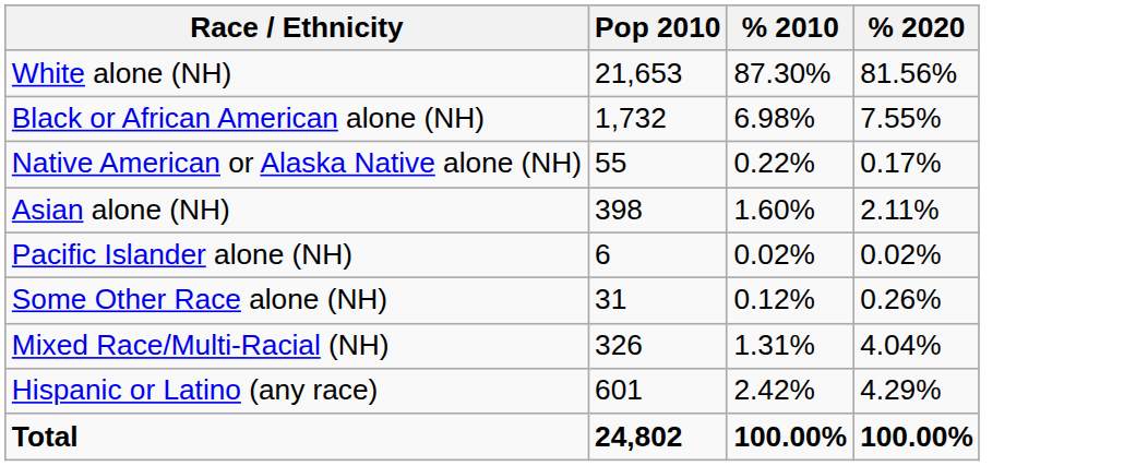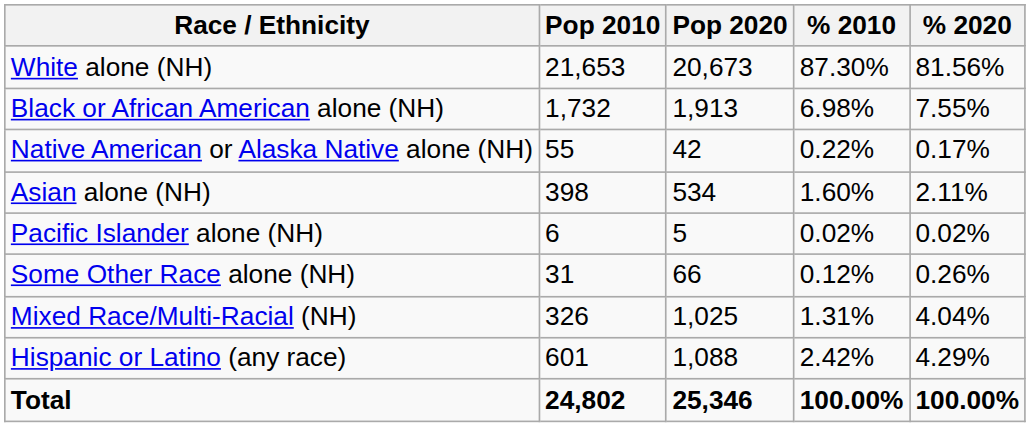+ column: Pop 2020 | 20,673 | 1,913 | 42 | 534 | 5 | 66 | 1,025 | 1,088 | 25,346
